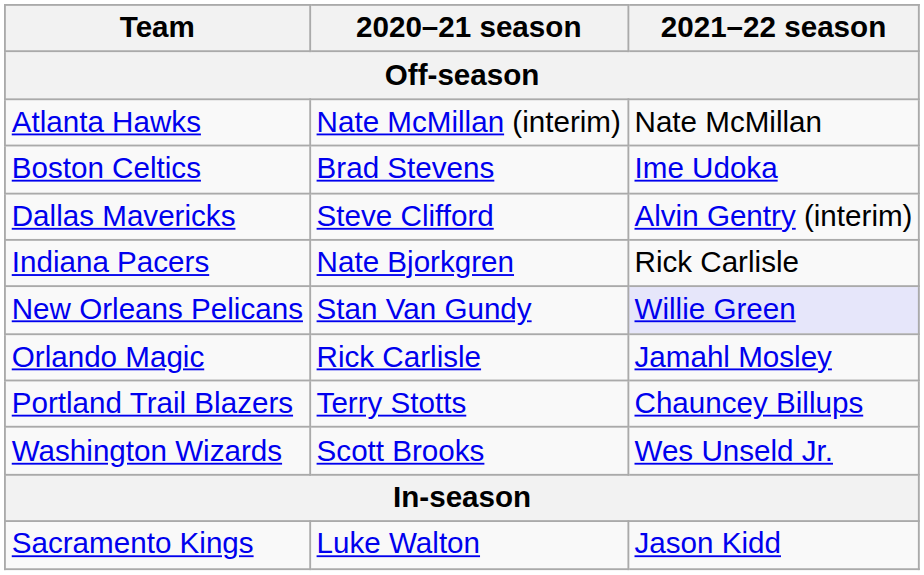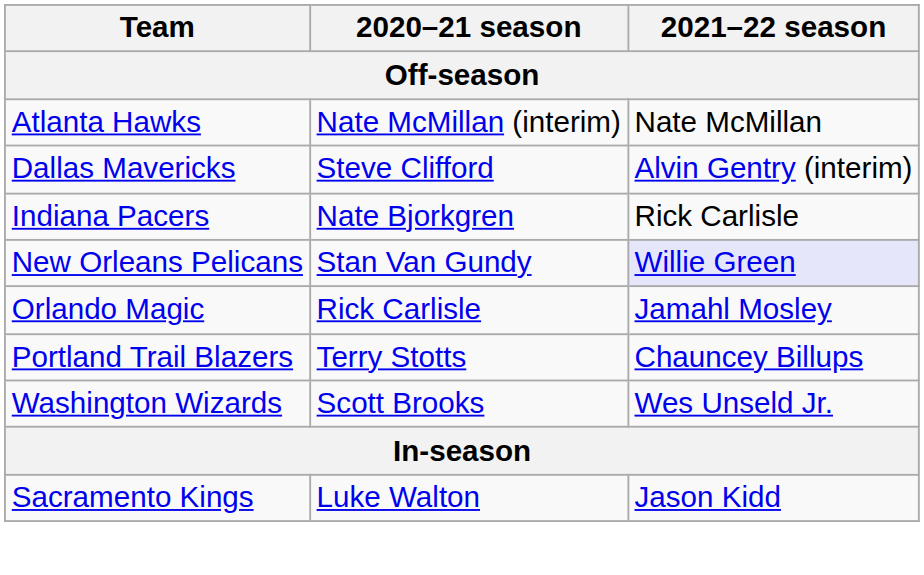- row: Boston Celtics | Brad Stevens | Ime Udoka
